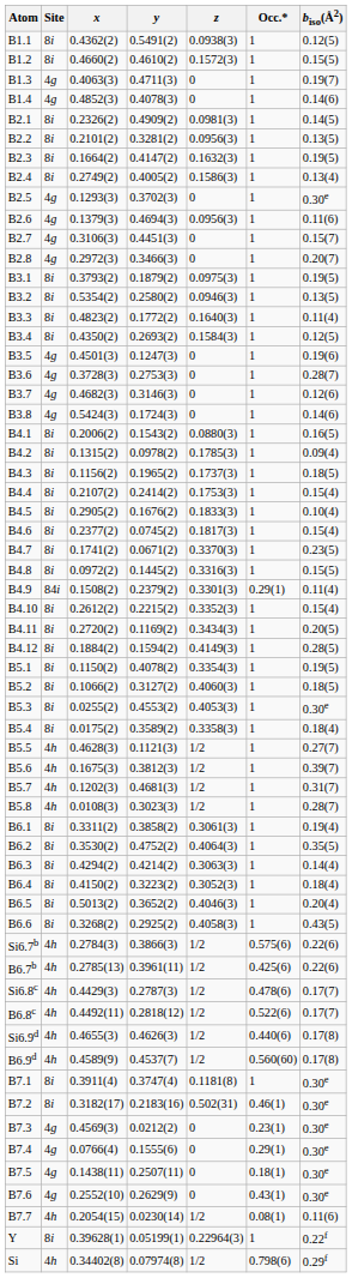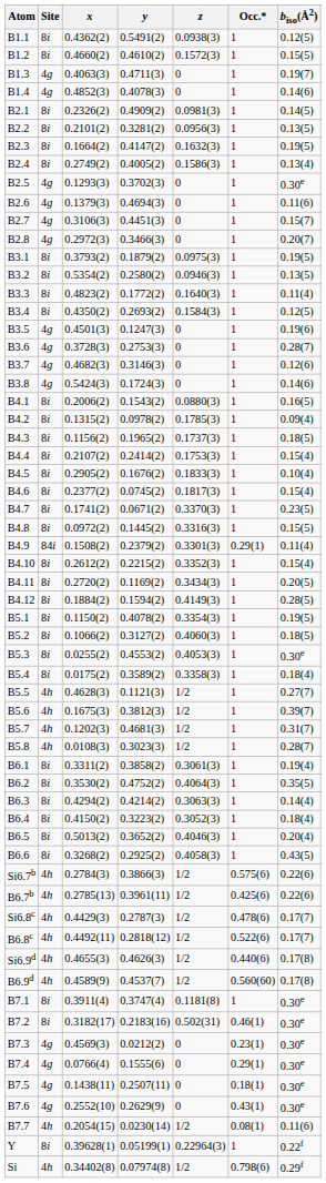B2.6 | z: 0.0956(3) -> 0
